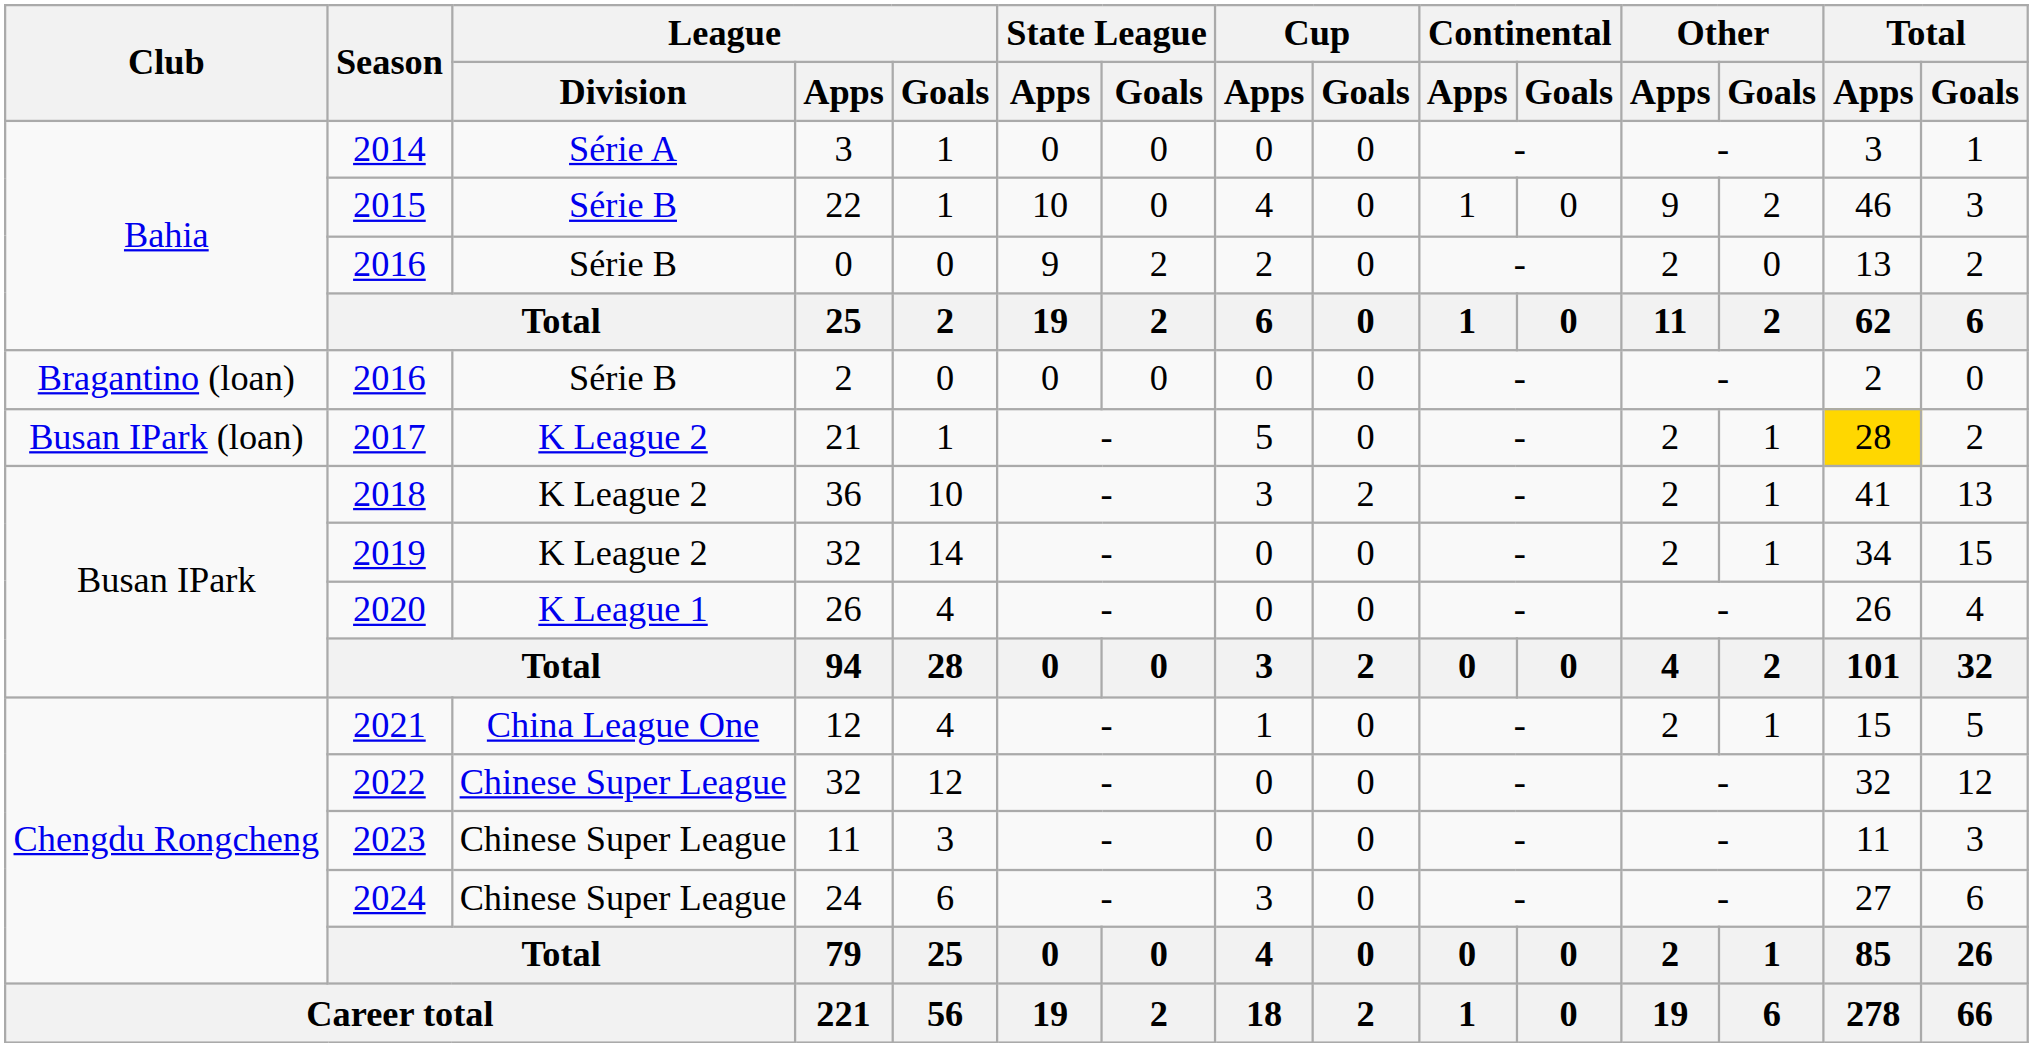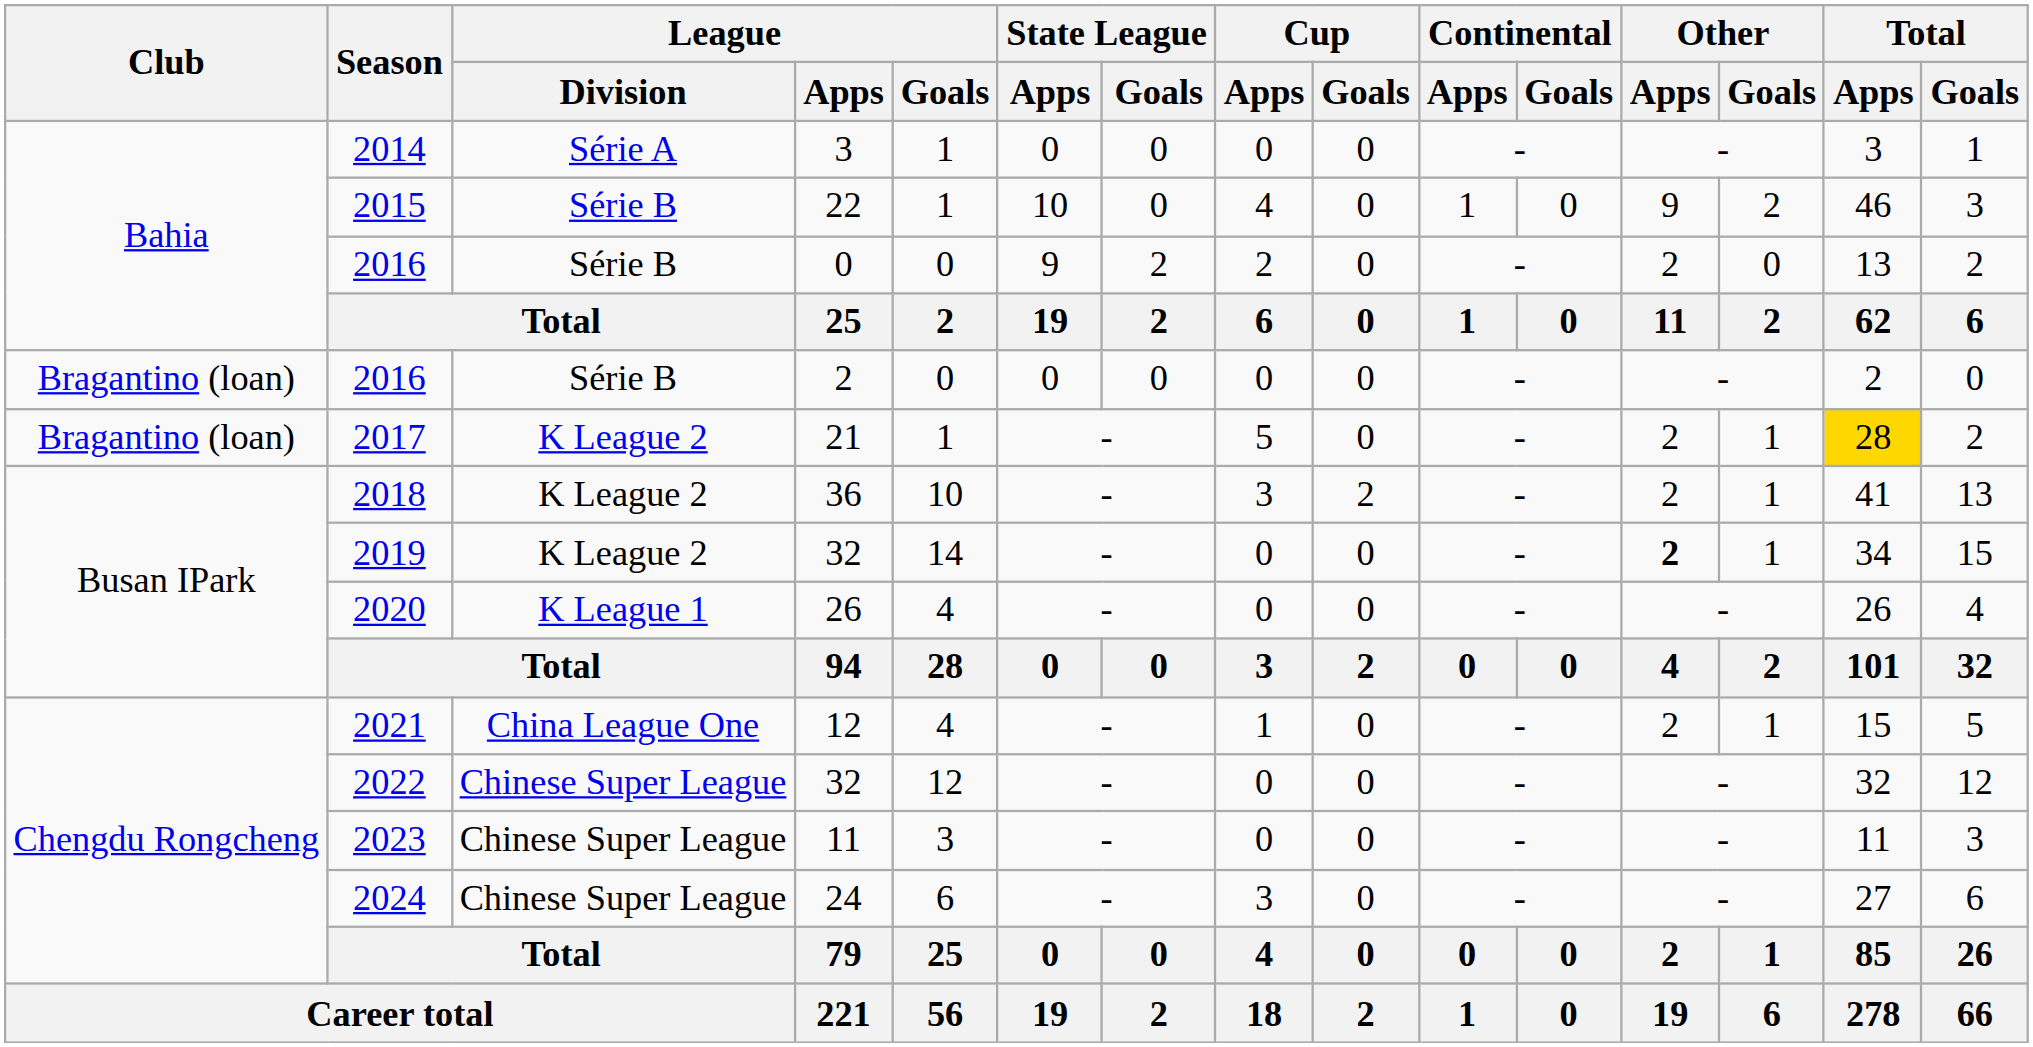2017 | Club: Busan IPark (loan) -> Bragantino (loan)
2019 | Other / Apps: normal -> bold
